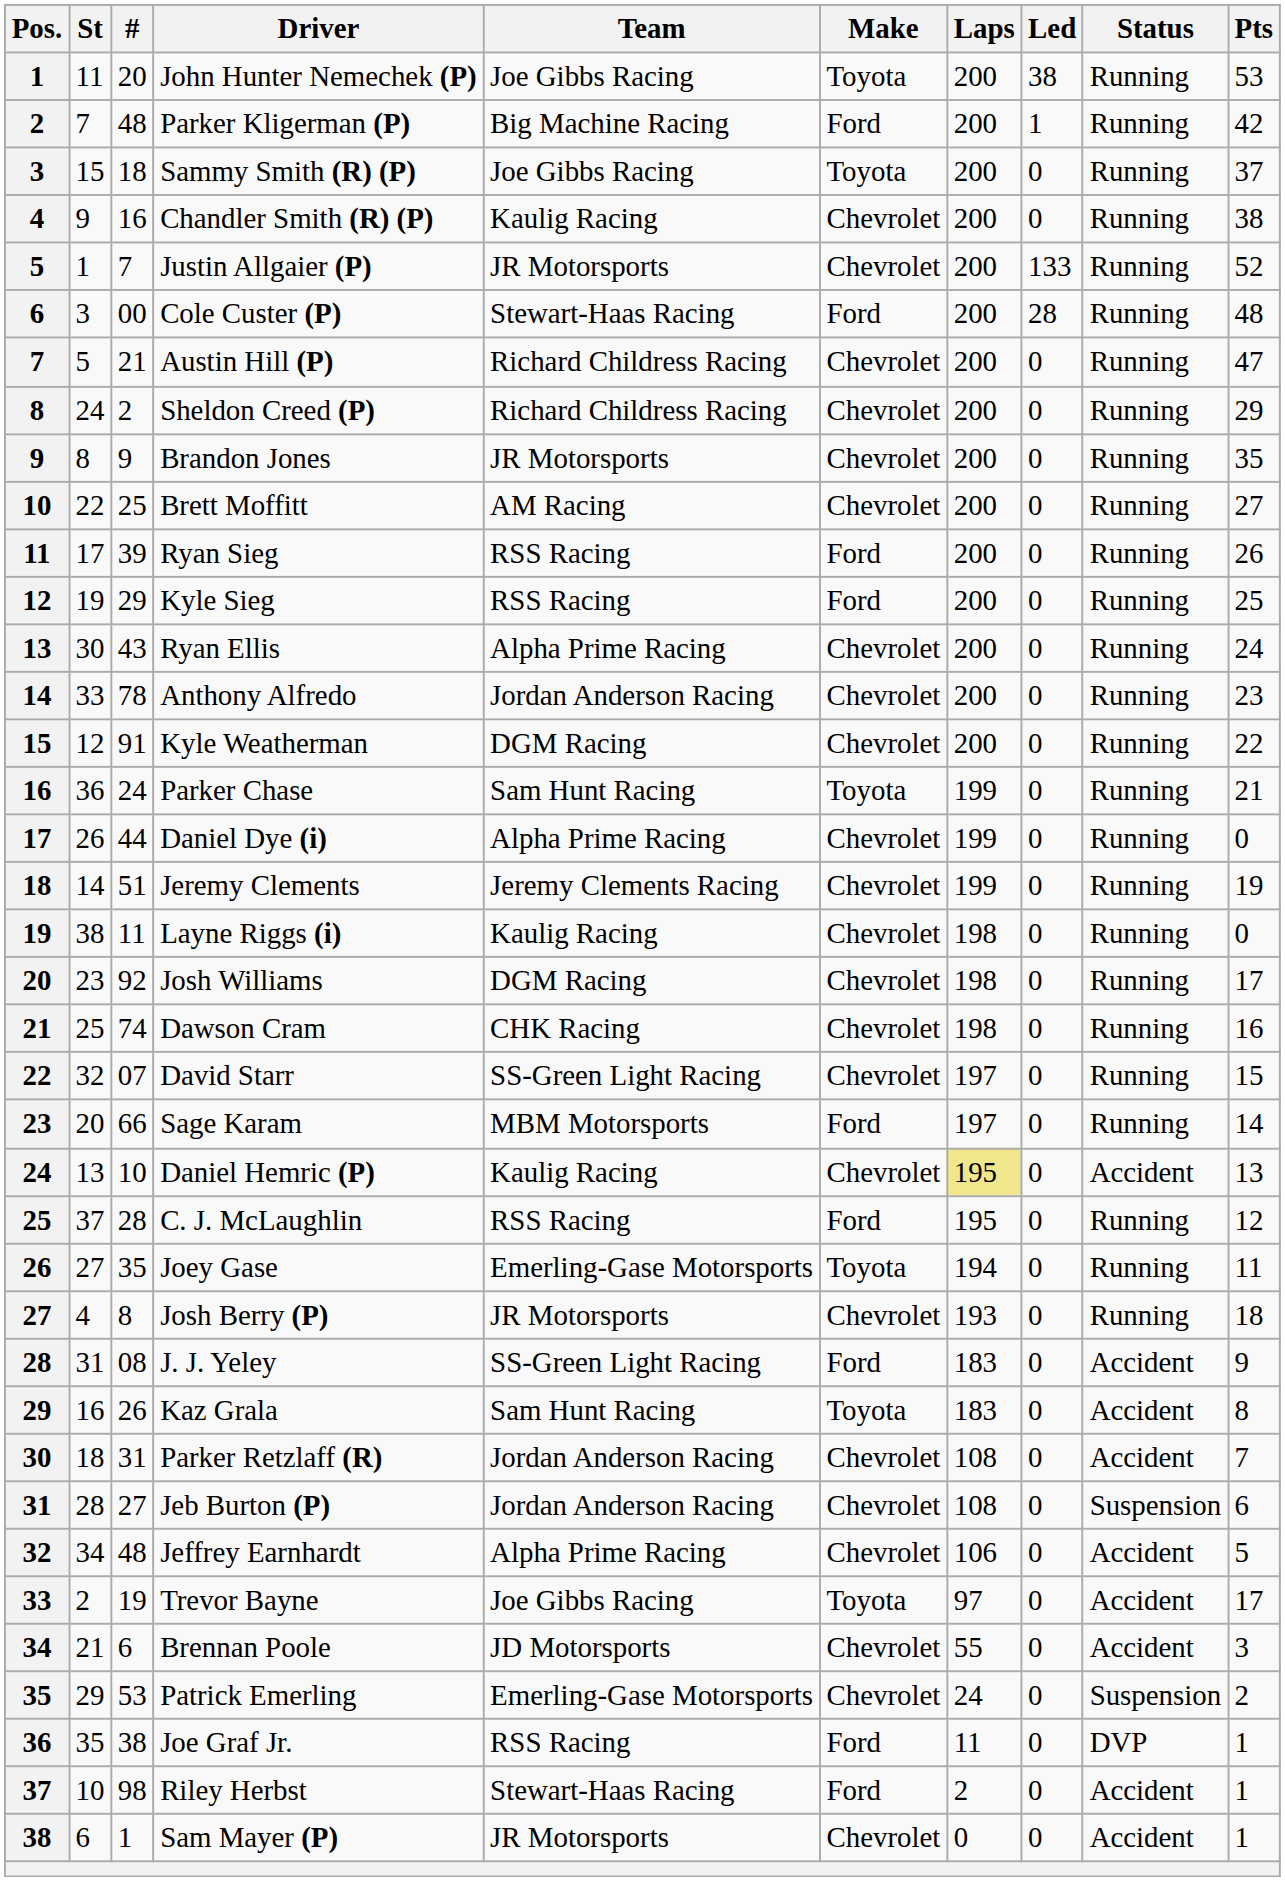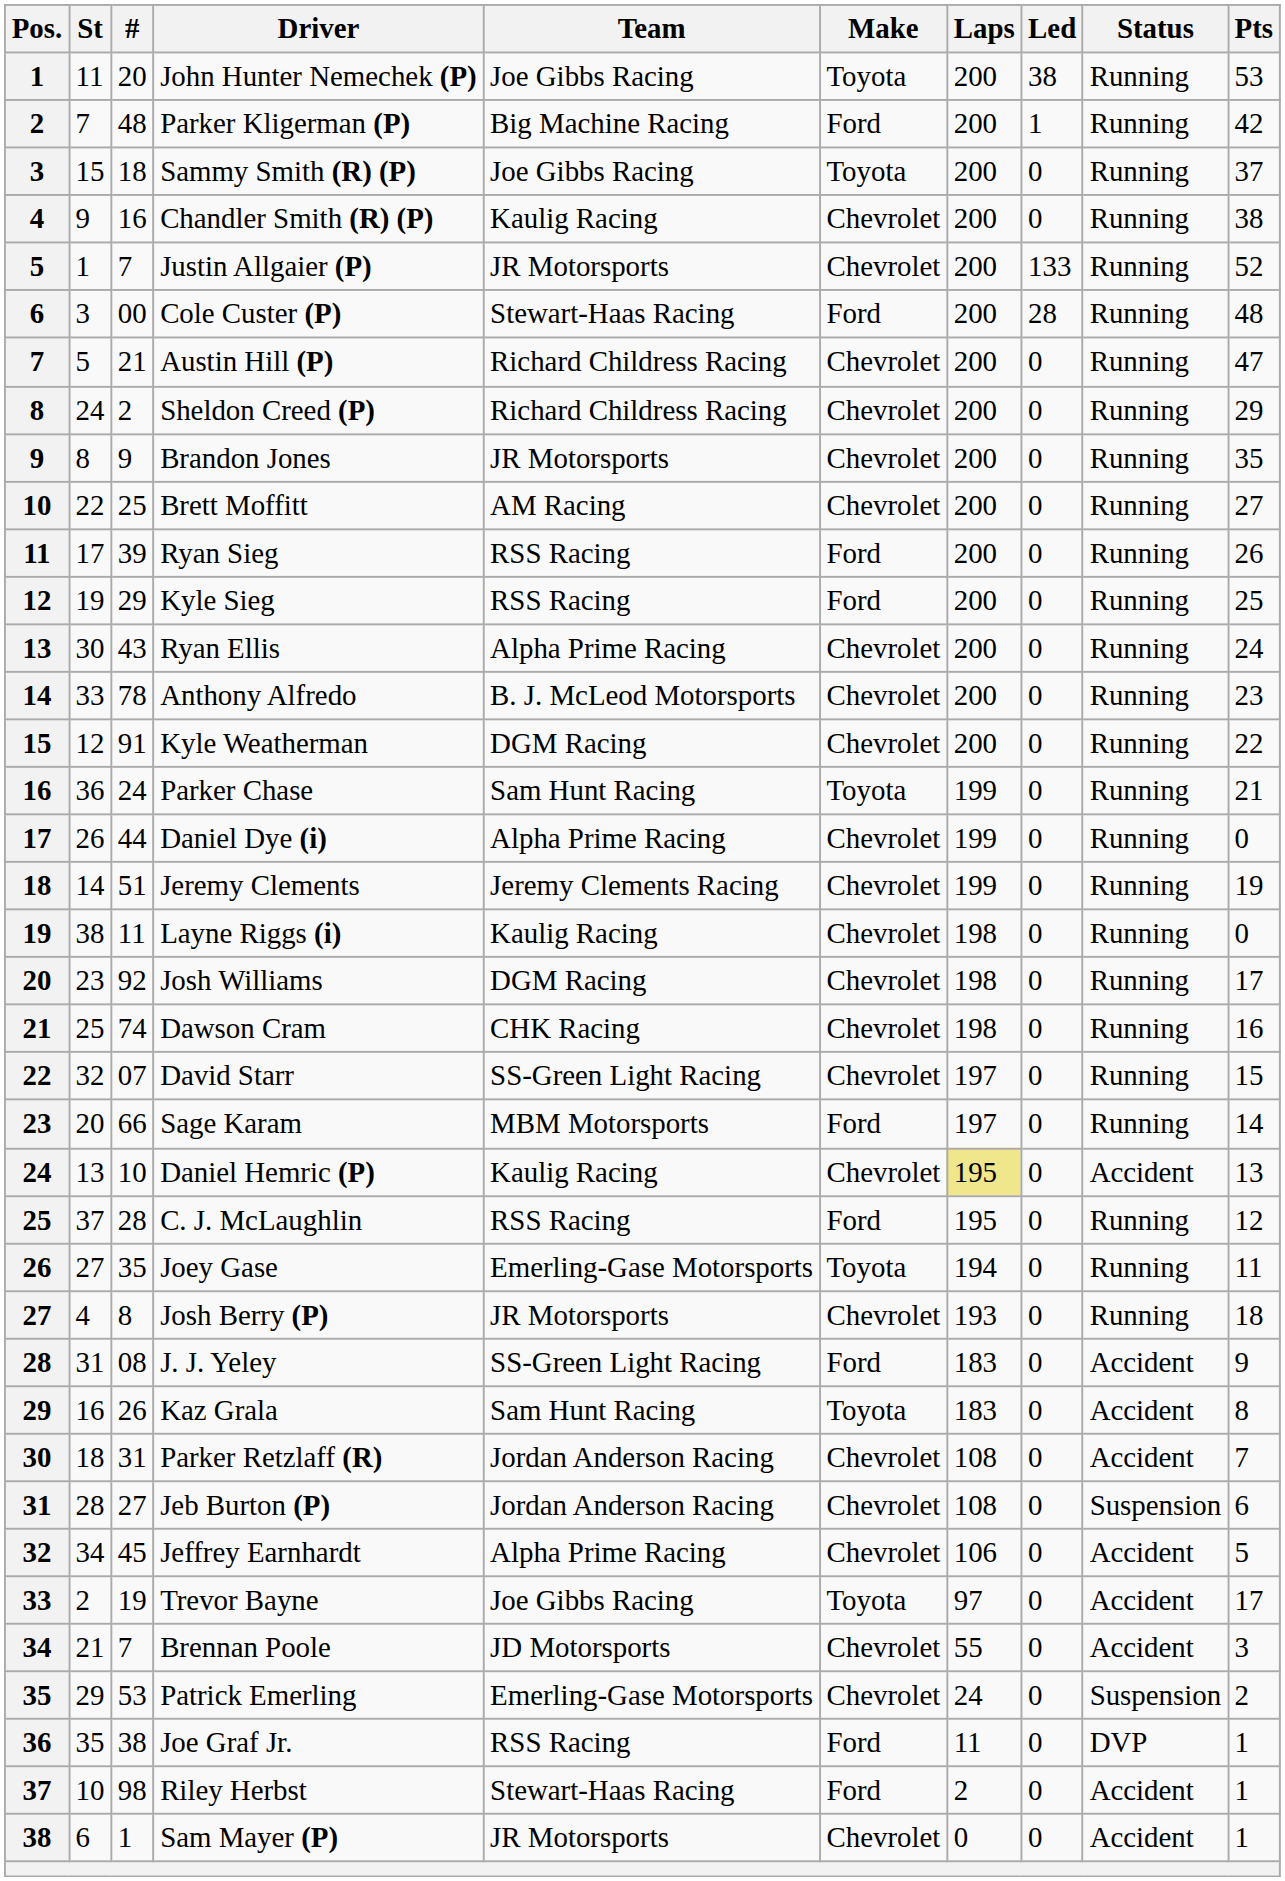Anthony Alfredo | Team: Jordan Anderson Racing -> B. J. McLeod Motorsports
Jeffrey Earnhardt | #: 48 -> 45
Brennan Poole | #: 6 -> 7
